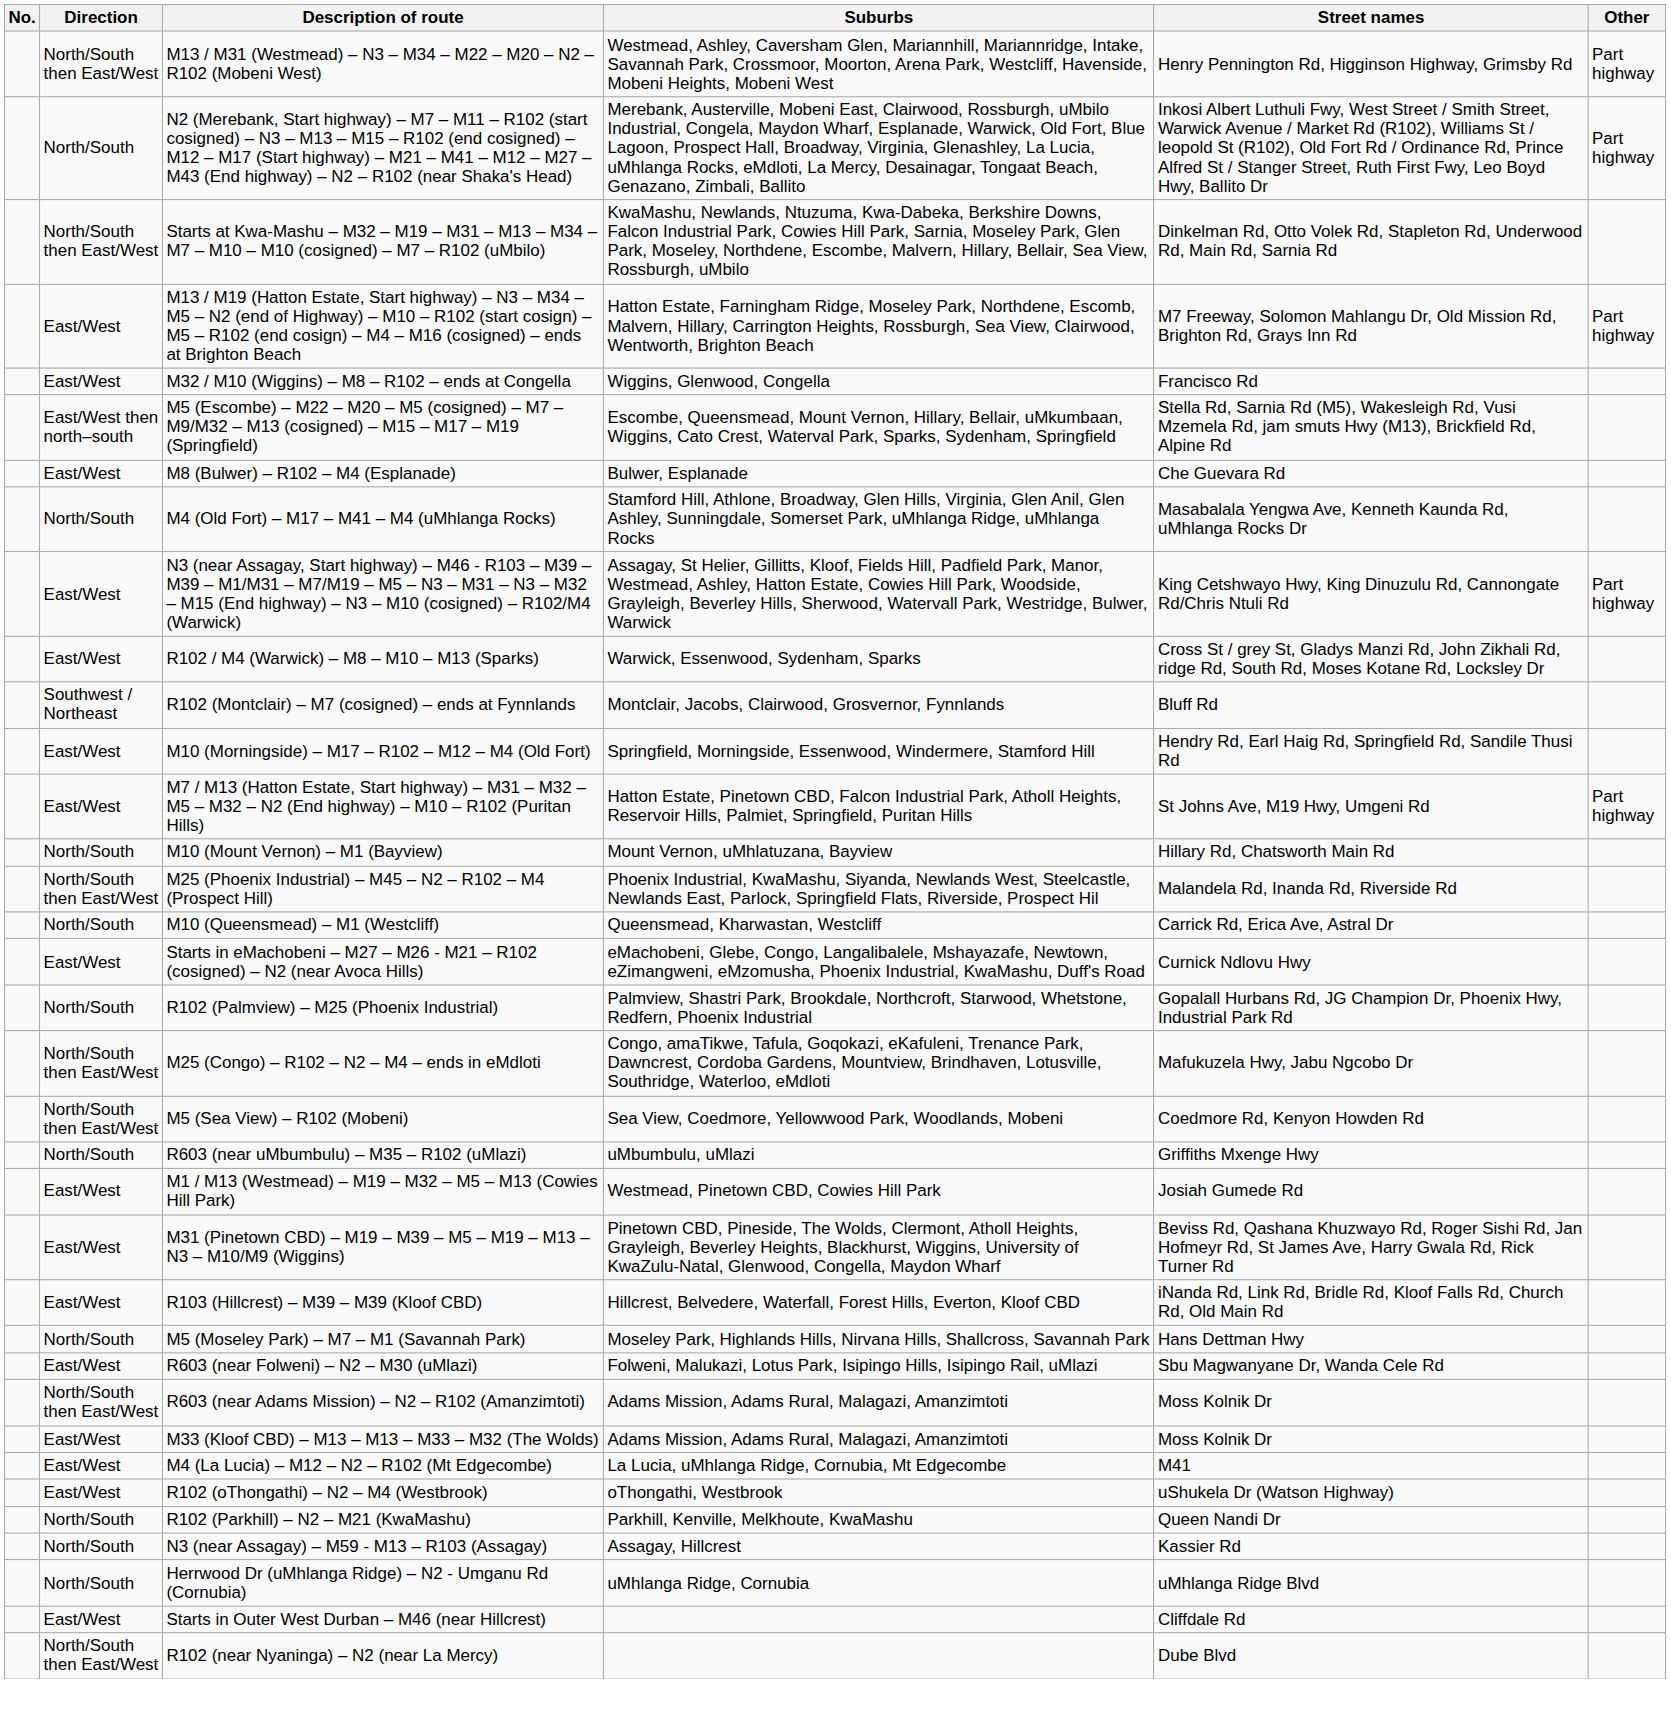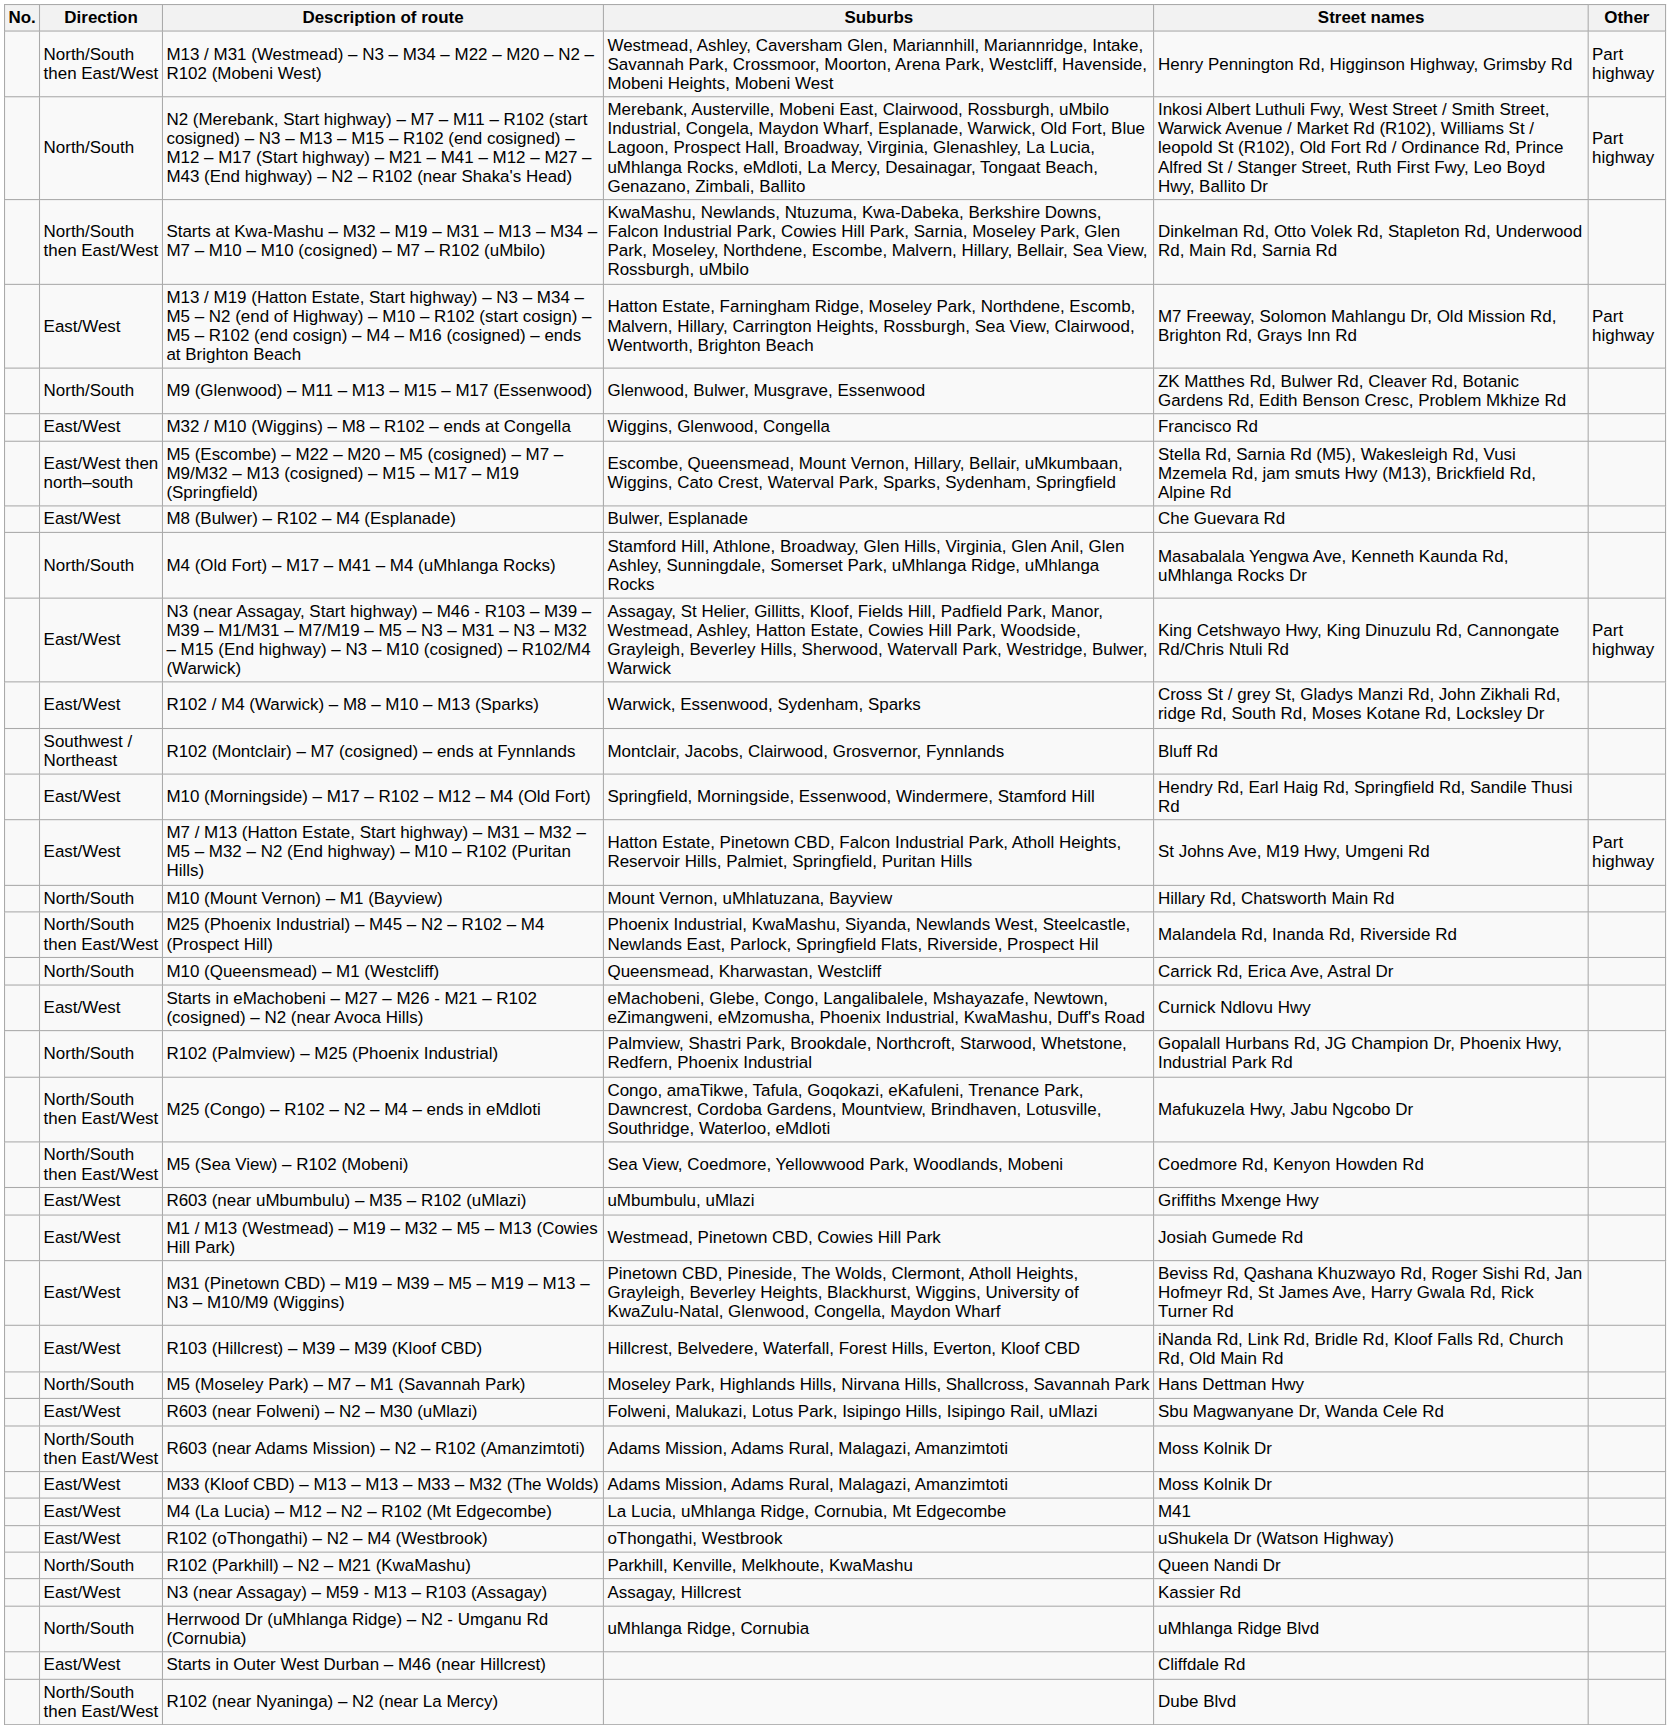+ row: North/South | M9 (Glenwood) – M11 – M13 – M15 – M17 (Essenwood) | Glenwood, Bulwer, Musgrave, Essenwood | ZK Matthes Rd, Bulwer Rd, Cleaver Rd, Botanic Gardens Rd, Edith Benson Cresc, Problem Mkhize Rd
R603 (near uMbumbulu) – M35 – R102 (uMlazi) | Direction: North/South -> East/West
N3 (near Assagay) – M59 - M13 – R103 (Assagay) | Direction: North/South -> East/West
